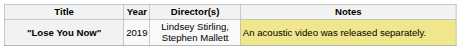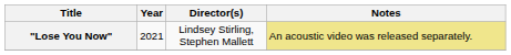"Lose You Now" | Year: 2019 -> 2021
